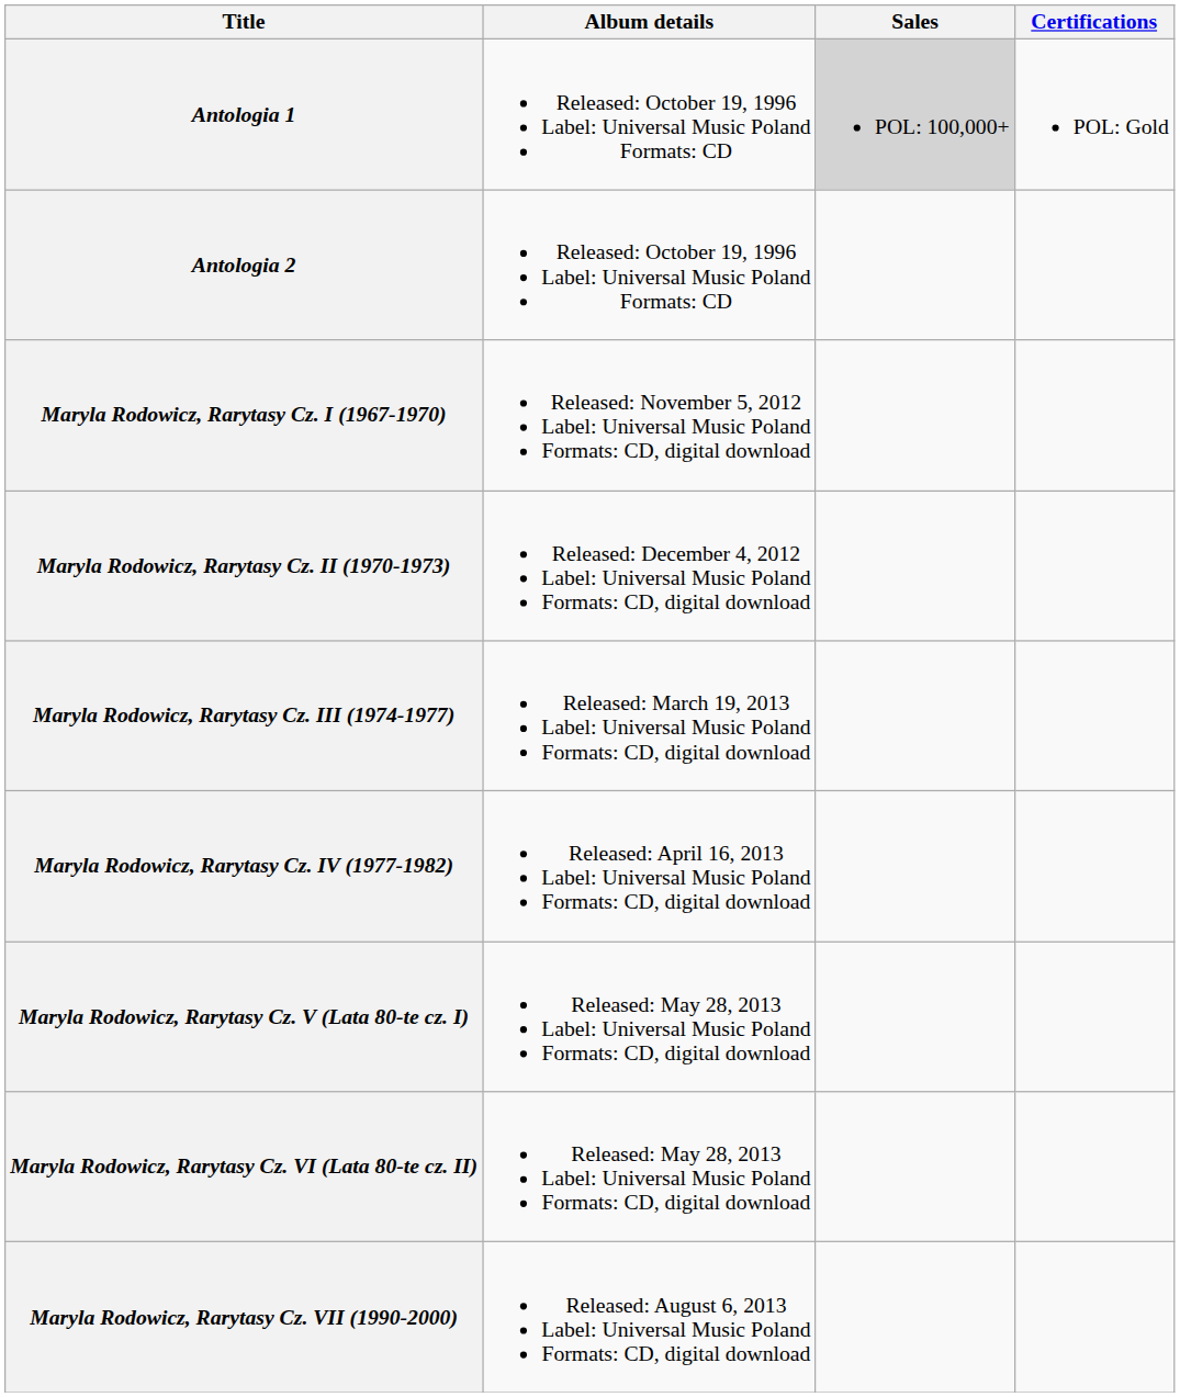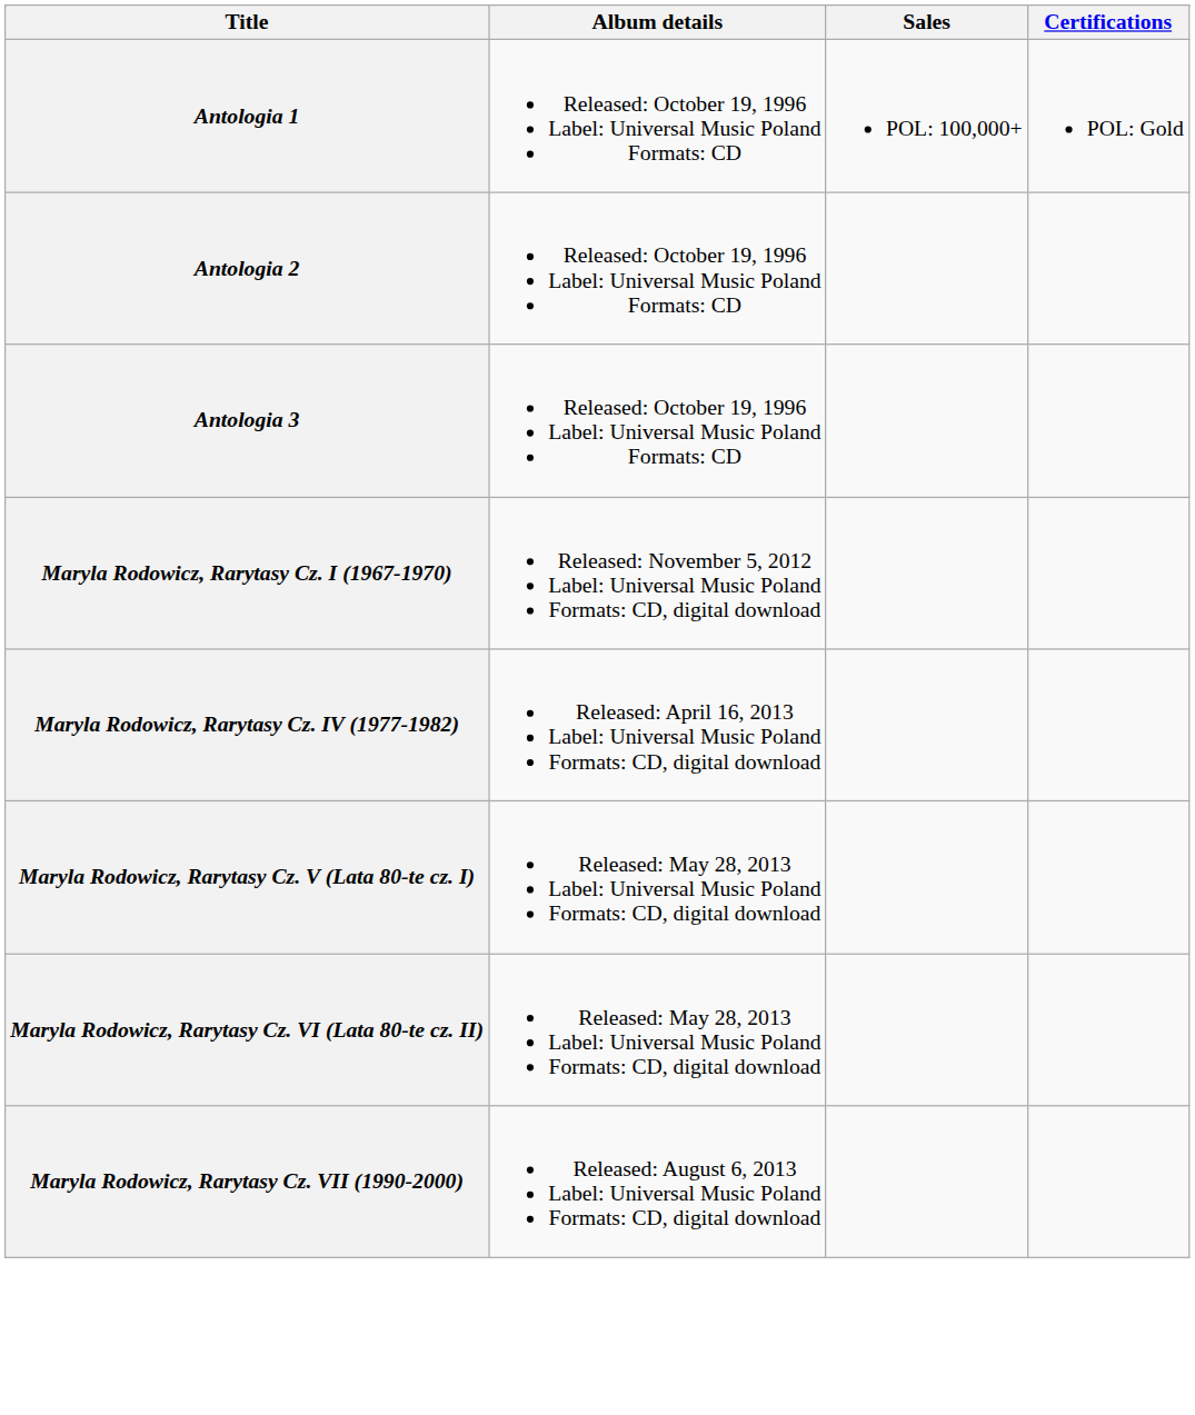Antologia 1 | Sales: lightgrey background -> no background
+ row: Antologia 3 | Released: October 19, 1996 Label: Universal Music Poland Formats: CD
- row: Maryla Rodowicz, Rarytasy Cz. II (1970-1973) | Released: December 4, 2012 Label: Universal Music Poland Formats: CD, digital download
- row: Maryla Rodowicz, Rarytasy Cz. III (1974-1977) | Released: March 19, 2013 Label: Universal Music Poland Formats: CD, digital download
